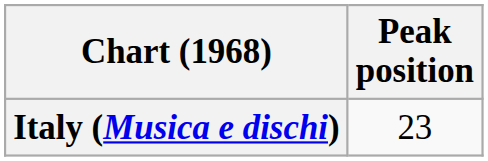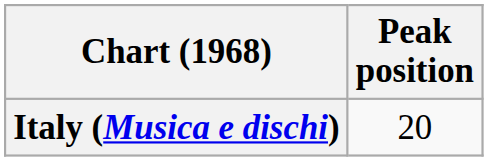Italy (Musica e dischi) | Peak position: 23 -> 20
